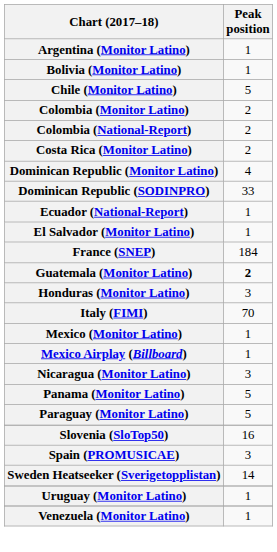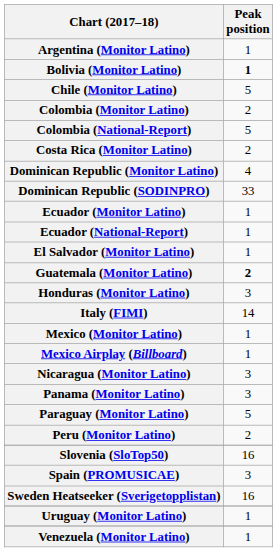Bolivia (Monitor Latino) | Peak position: normal -> bold
Colombia (National-Report) | Peak position: 2 -> 5
+ row: Ecuador (Monitor Latino) | 1
- row: France (SNEP) | 184
Italy (FIMI) | Peak position: 70 -> 14
Panama (Monitor Latino) | Peak position: 5 -> 3
+ row: Peru (Monitor Latino) | 2
Sweden Heatseeker (Sverigetopplistan) | Peak position: 14 -> 16
